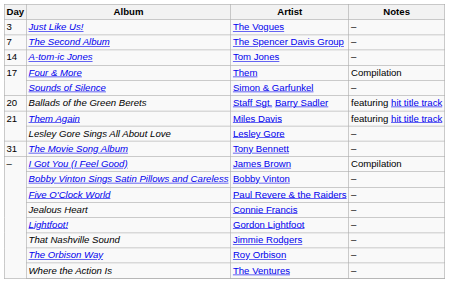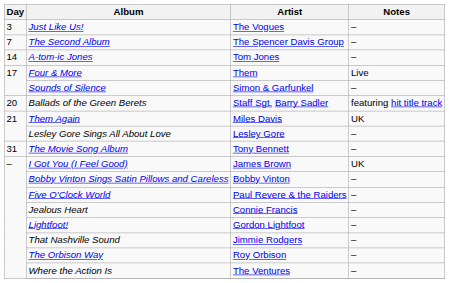Four & More | Notes: Compilation -> Live
Them Again | Notes: featuring hit title track -> UK
I Got You (I Feel Good) | Notes: Compilation -> UK
